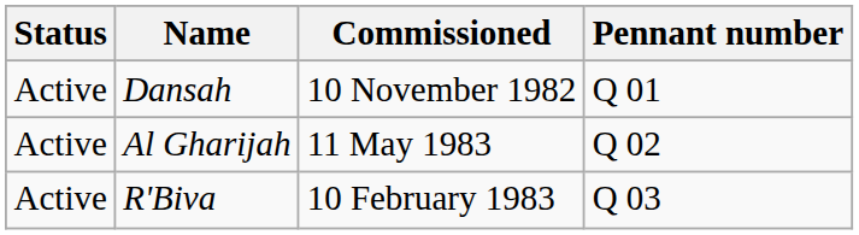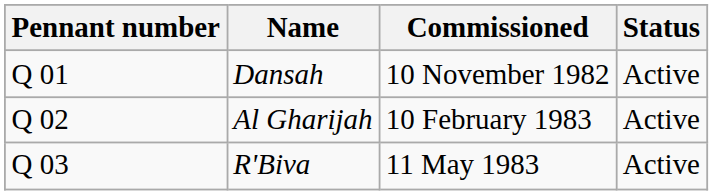columns swapped: Pennant number <-> Status
Al Gharijah | Commissioned: 11 May 1983 -> 10 February 1983
R'Biva | Commissioned: 10 February 1983 -> 11 May 1983
